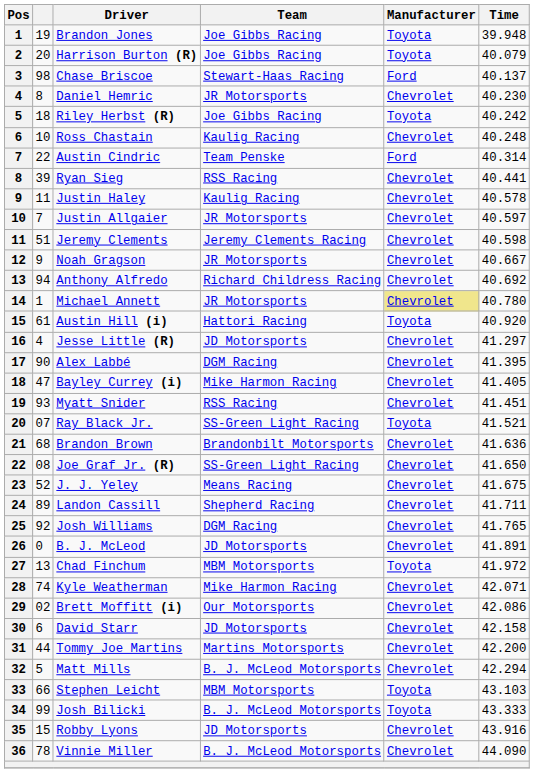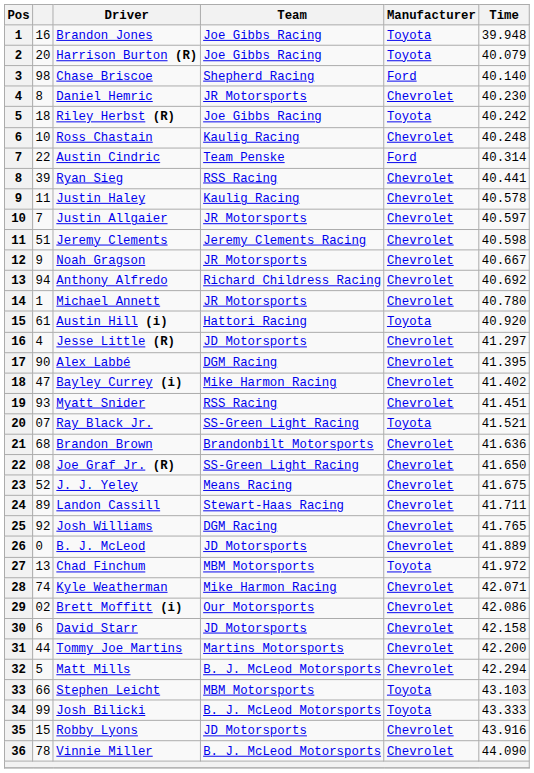Brandon Jones | column 2: 19 -> 16
Chase Briscoe | Team: Stewart-Haas Racing -> Shepherd Racing
Chase Briscoe | Time: 40.137 -> 40.140
Michael Annett | Manufacturer: khaki background -> no background
Bayley Currey (i) | Time: 41.405 -> 41.402
Landon Cassill | Team: Shepherd Racing -> Stewart-Haas Racing
B. J. McLeod | Time: 41.891 -> 41.889
